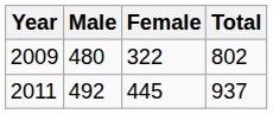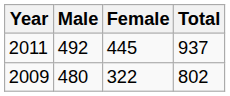rows swapped: 2009 <-> 2011
